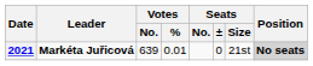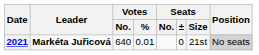2021 | Votes / No.: 639 -> 640
2021 | Position: bold -> normal
